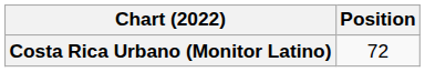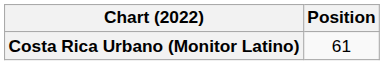Costa Rica Urbano (Monitor Latino) | Position: 72 -> 61
